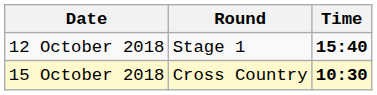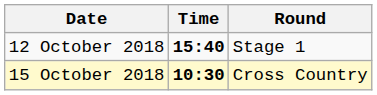columns swapped: Time <-> Round
